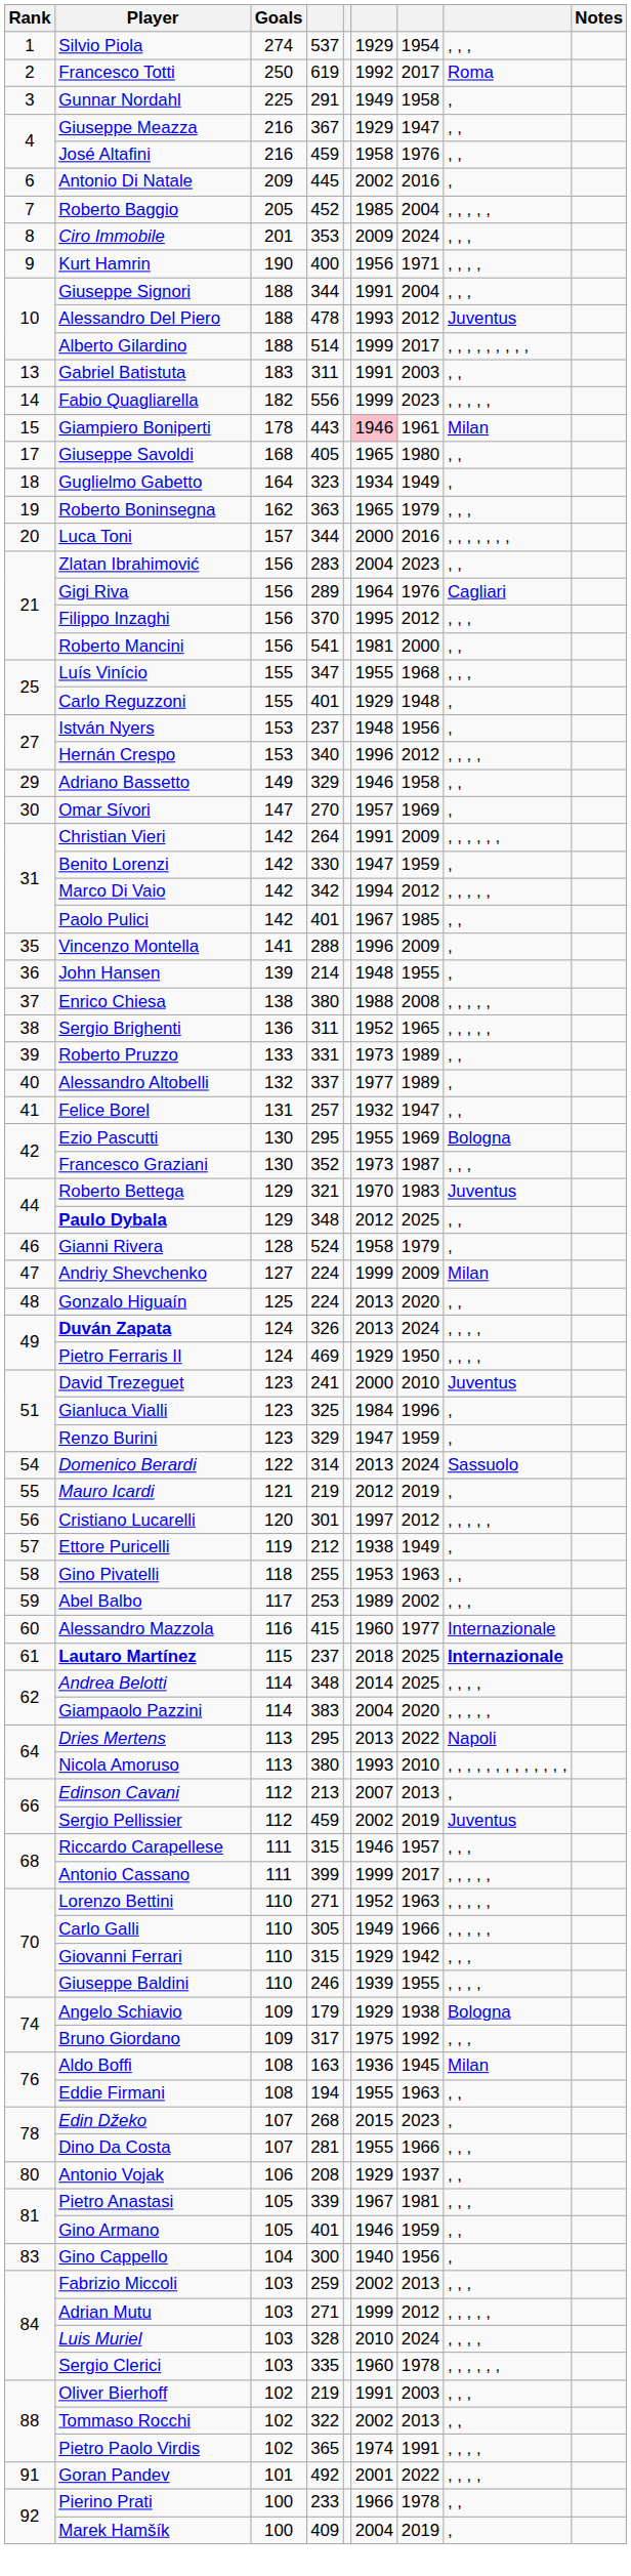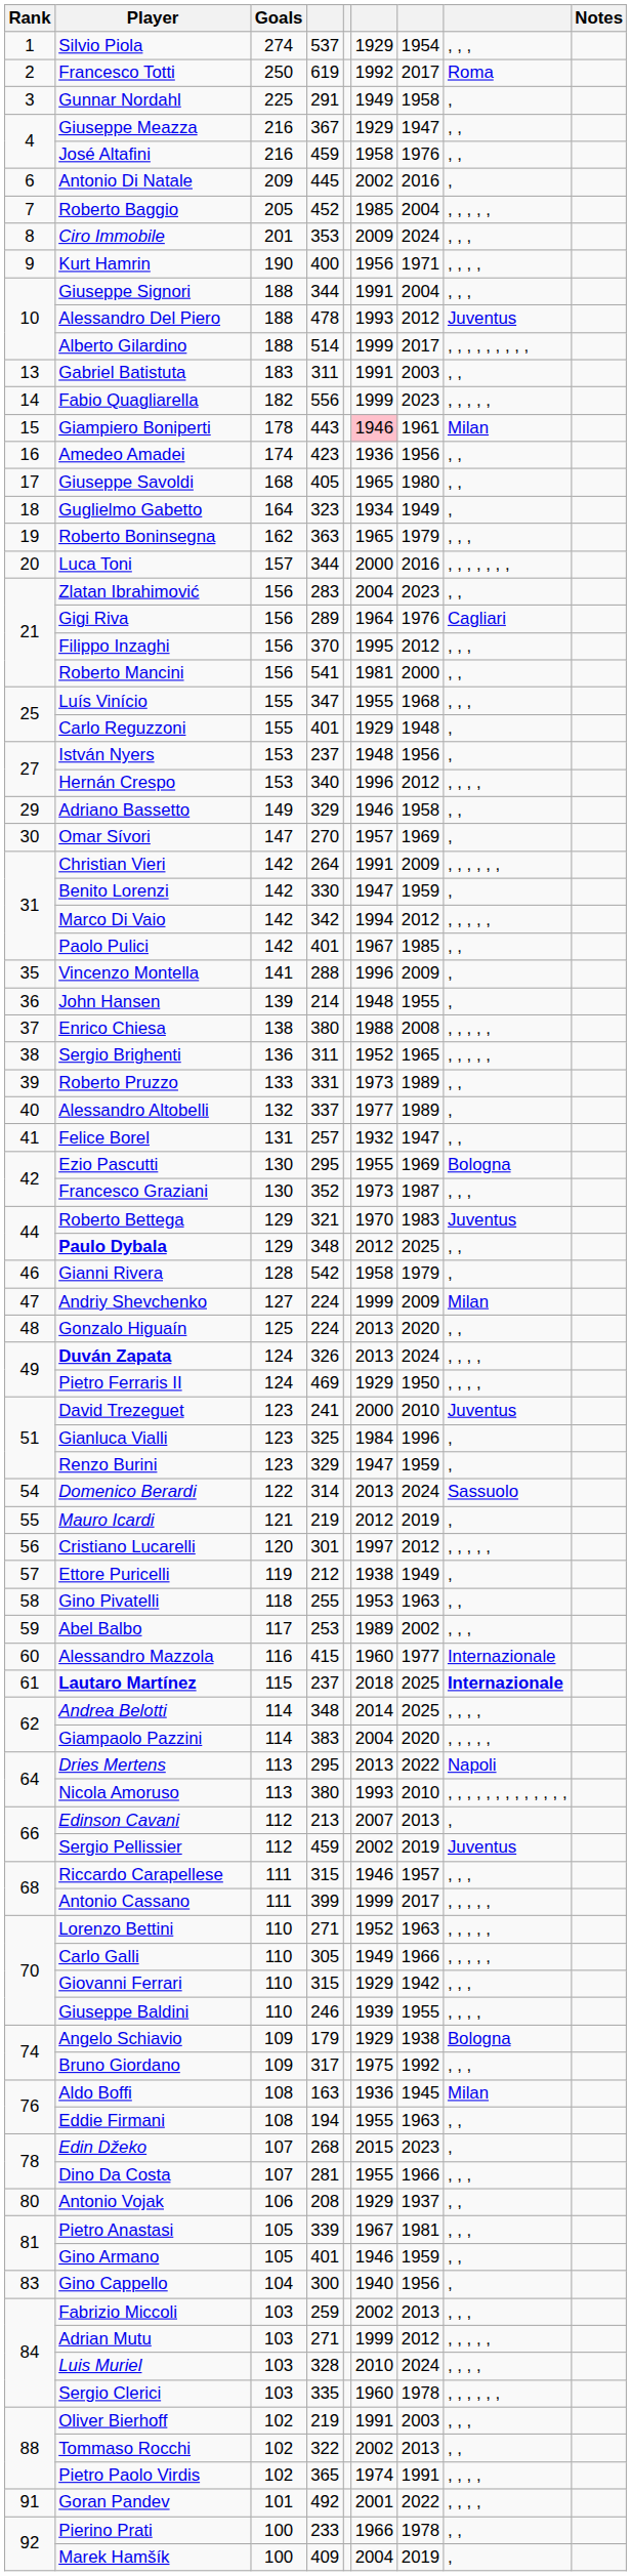+ row: 16 | Amedeo Amadei | 174 | 423 | 1936 | 1956 | , ,
Gianni Rivera | column 4: 524 -> 542
